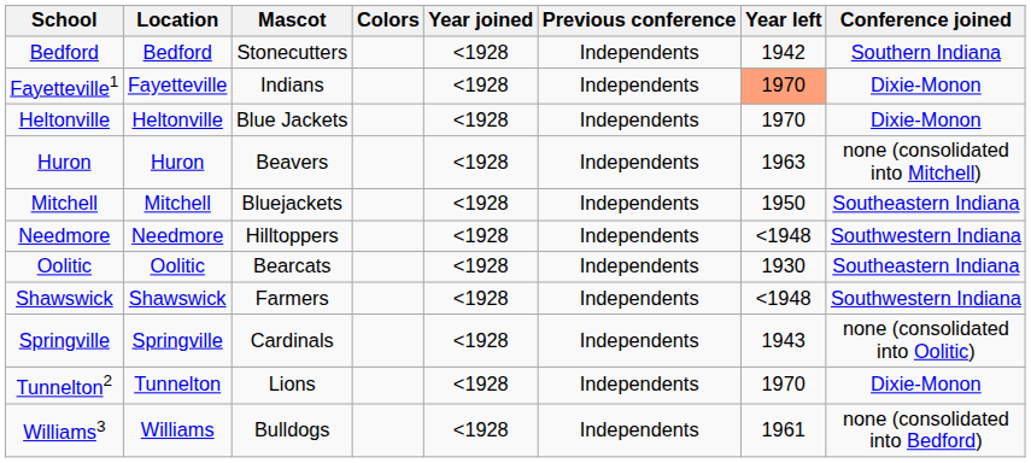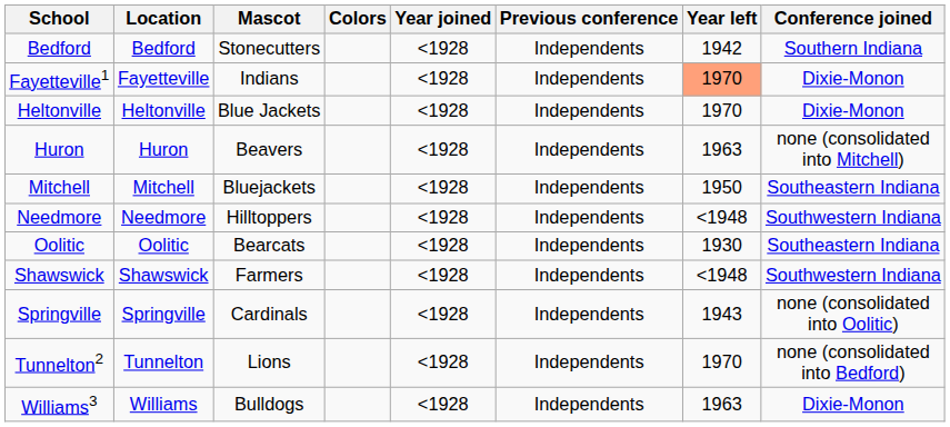Tunnelton2 | Conference joined: Dixie-Monon -> none (consolidated into Bedford)
Williams3 | Year left: 1961 -> 1963
Williams3 | Conference joined: none (consolidated into Bedford) -> Dixie-Monon
